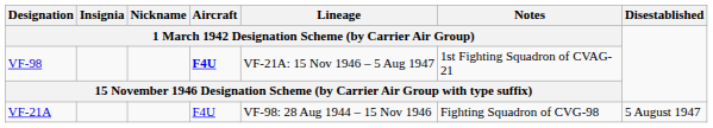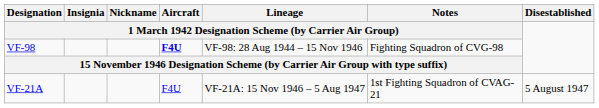VF-98 | column 5: VF-21A: 15 Nov 1946 – 5 Aug 1947 -> VF-98: 28 Aug 1944 – 15 Nov 1946
VF-98 | column 6: 1st Fighting Squadron of CVAG-21 -> Fighting Squadron of CVG-98
VF-21A | column 5: VF-98: 28 Aug 1944 – 15 Nov 1946 -> VF-21A: 15 Nov 1946 – 5 Aug 1947
VF-21A | column 6: Fighting Squadron of CVG-98 -> 1st Fighting Squadron of CVAG-21
